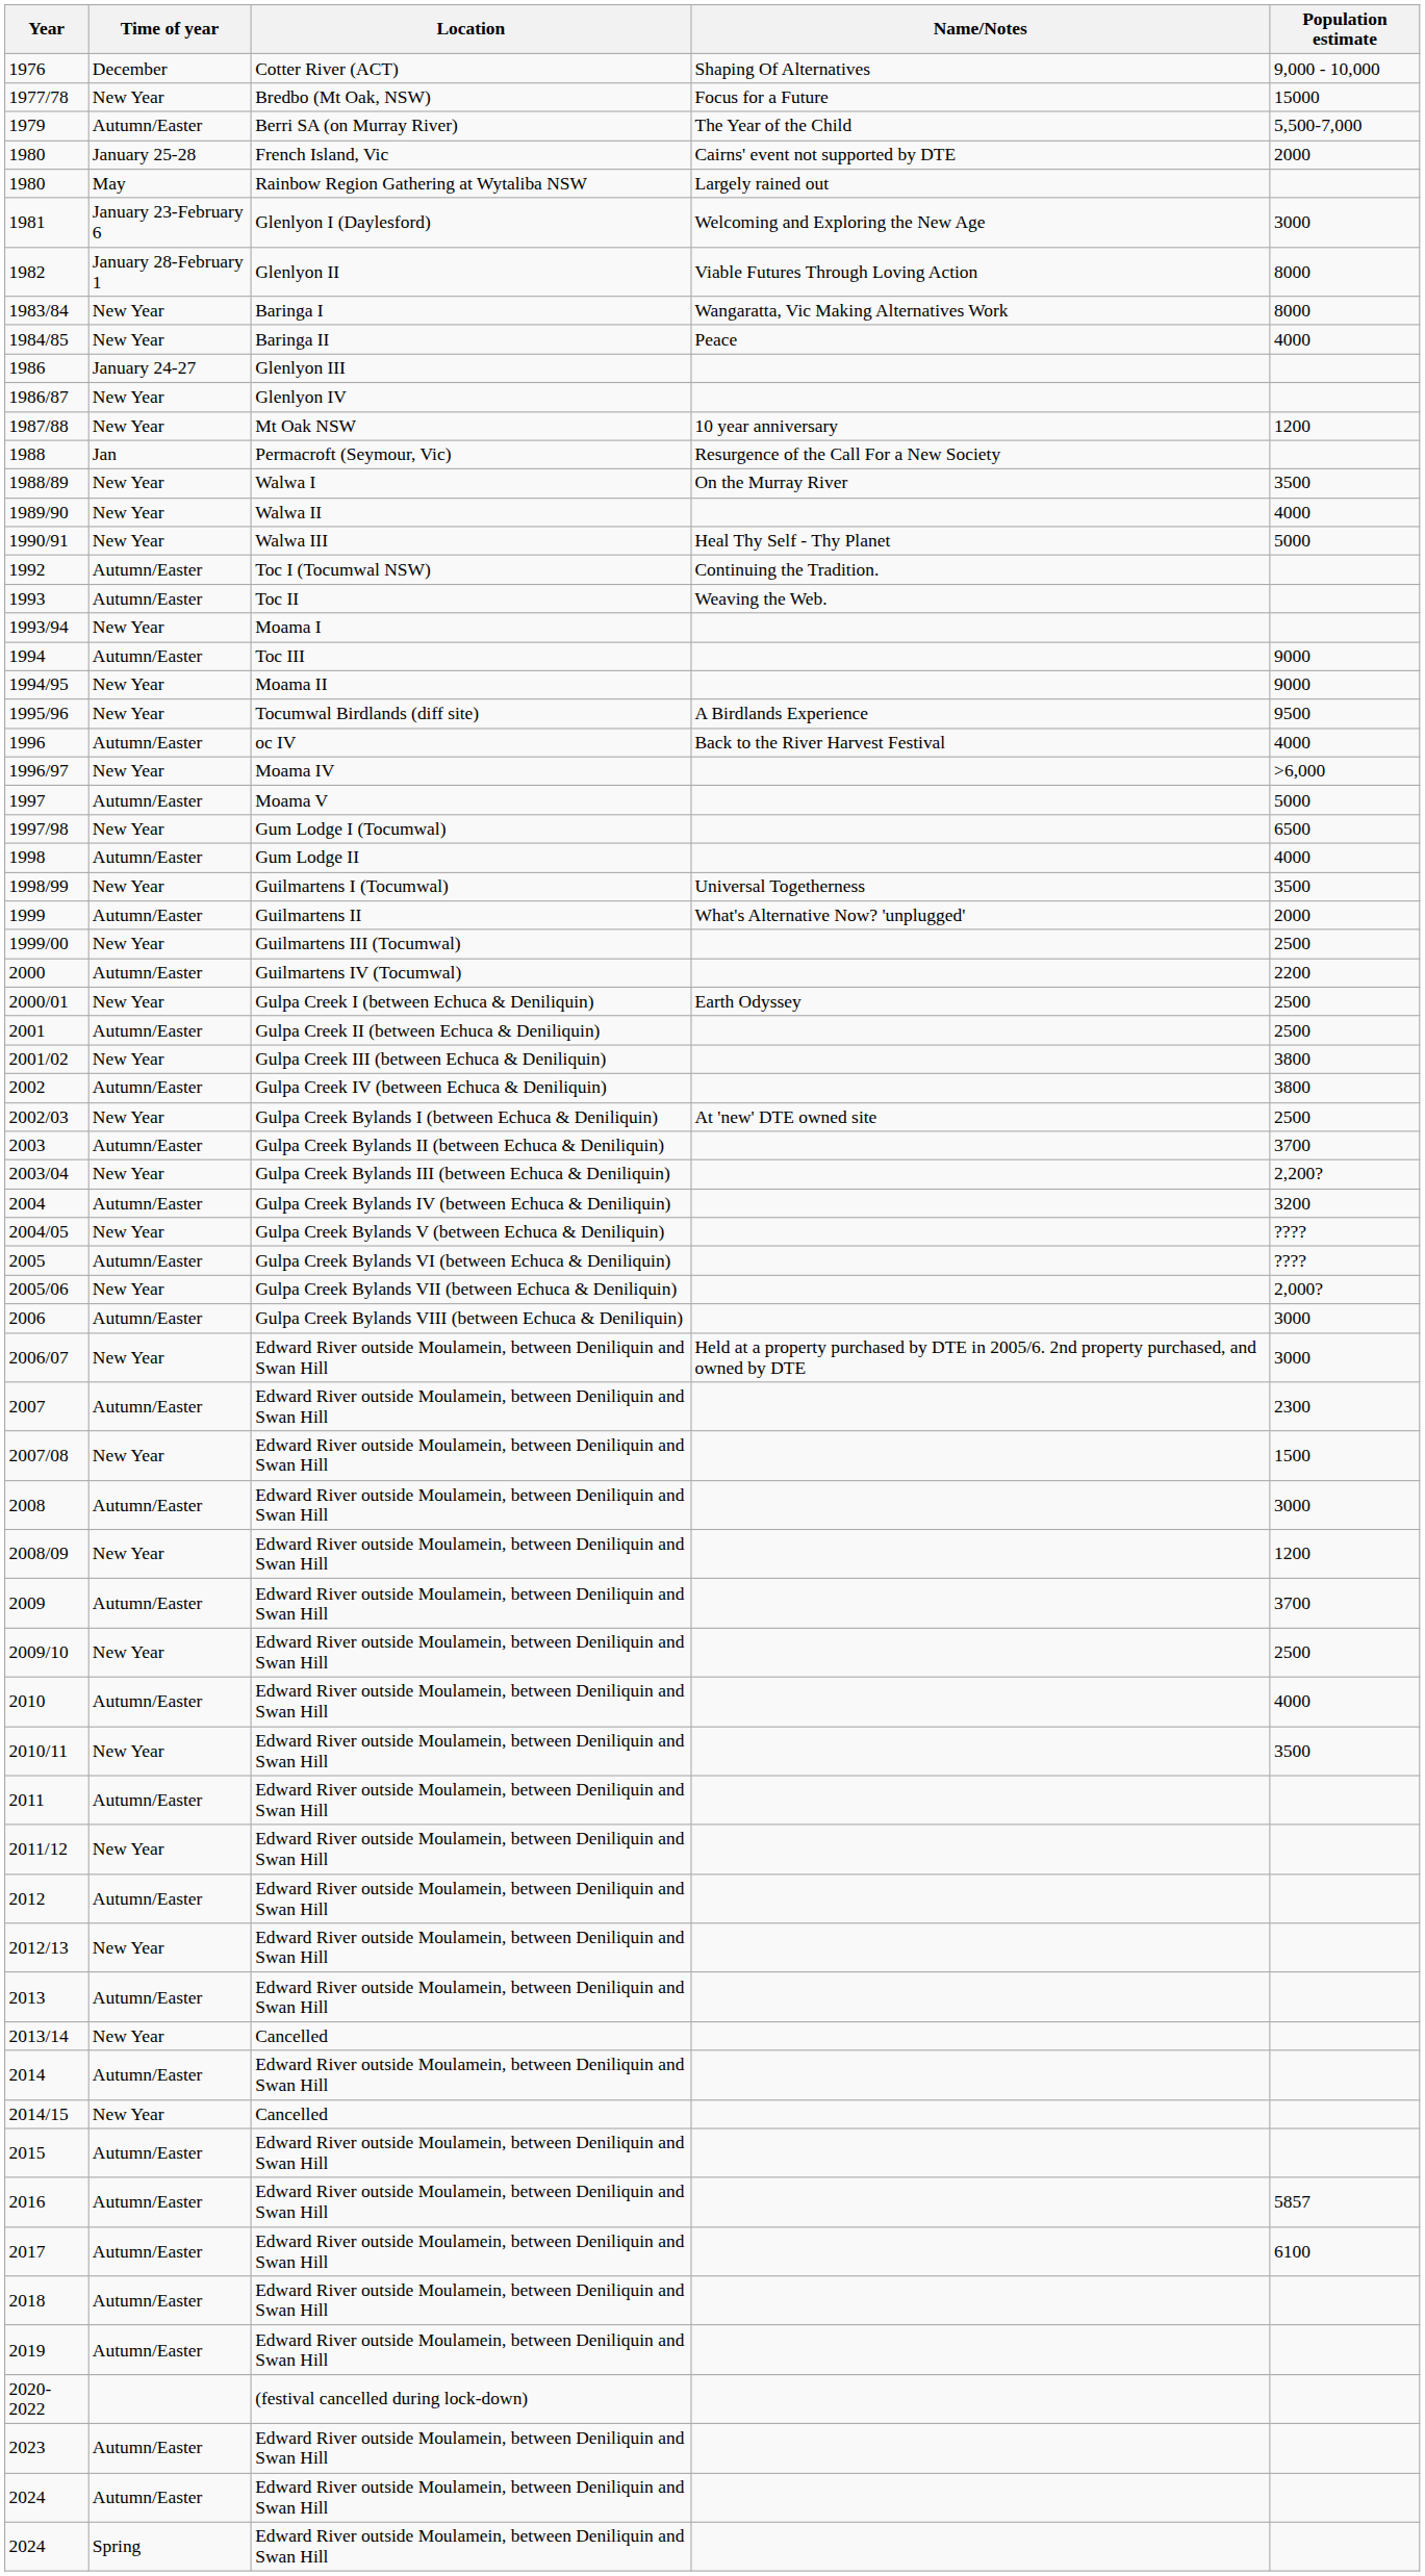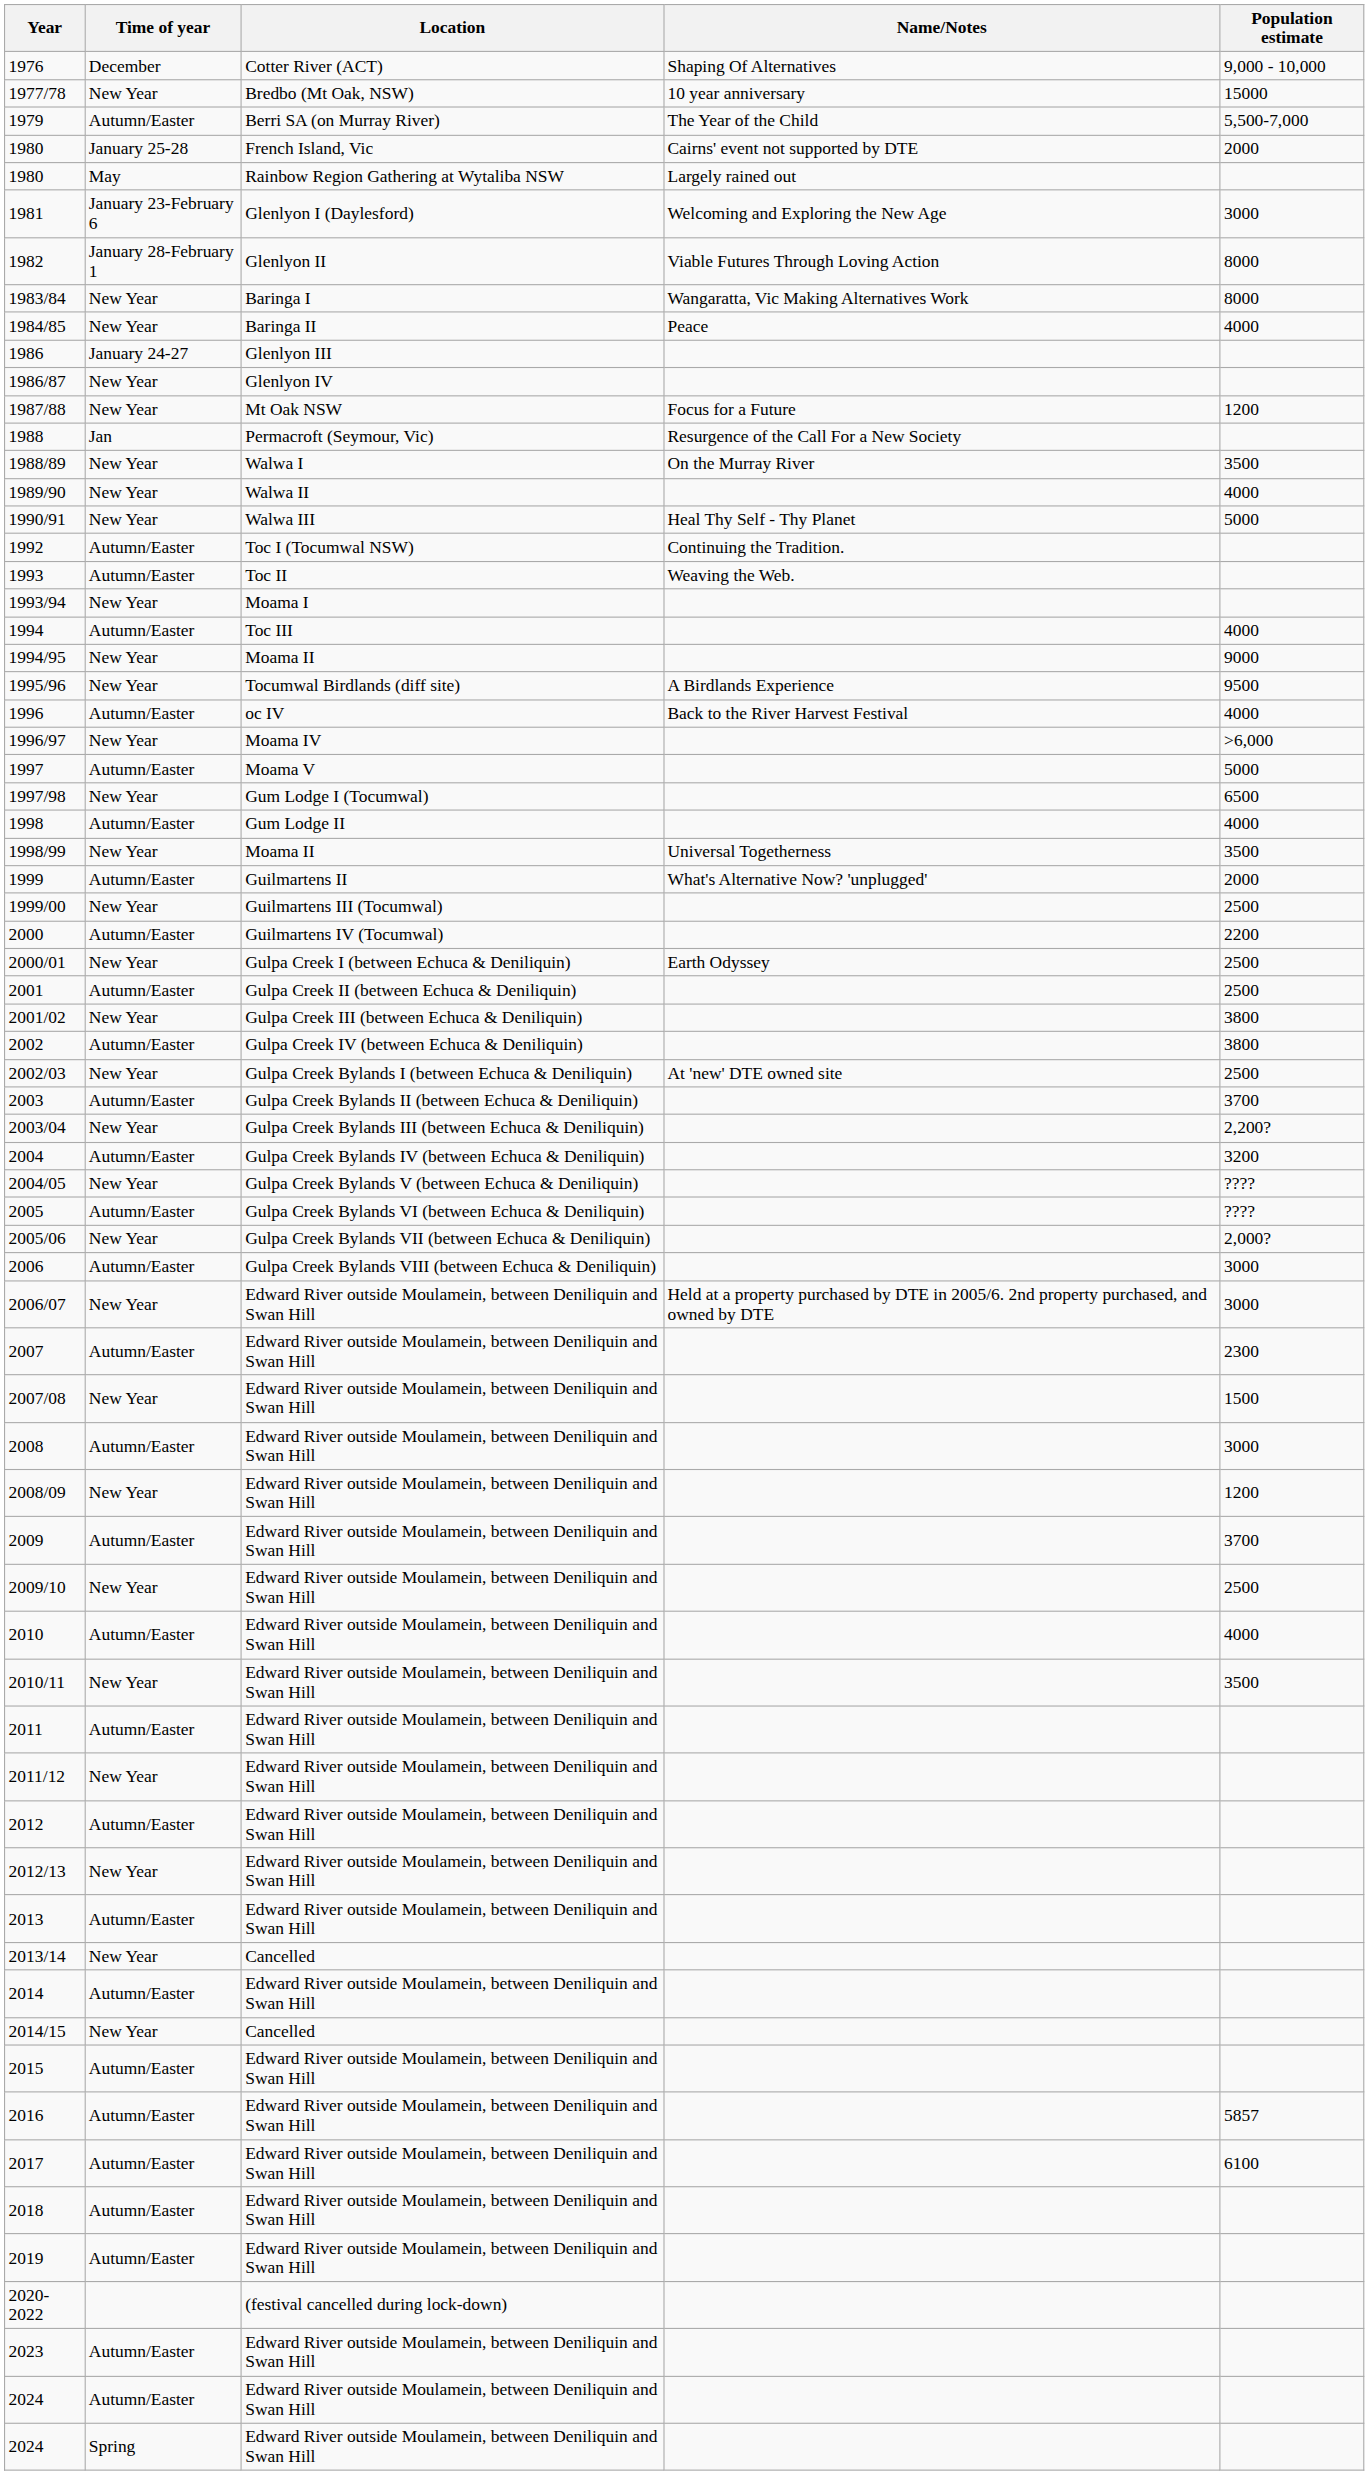1977/78 | Name/Notes: Focus for a Future -> 10 year anniversary
1987/88 | Name/Notes: 10 year anniversary -> Focus for a Future
1994 | Population estimate: 9000 -> 4000
1998/99 | Location: Guilmartens I (Tocumwal) -> Moama II
